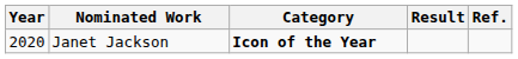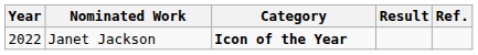Janet Jackson | Year: 2020 -> 2022
